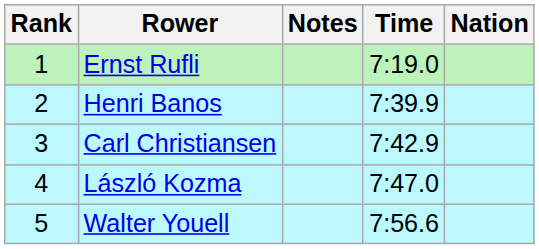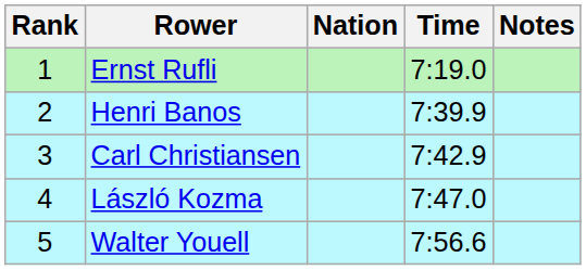columns swapped: Nation <-> Notes
